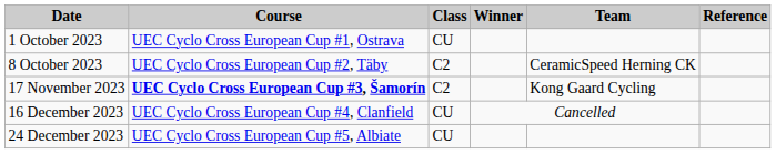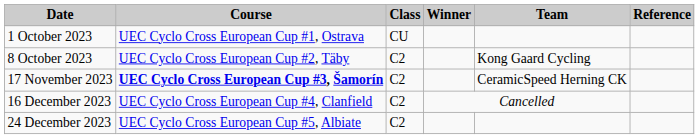8 October 2023 | Team: CeramicSpeed Herning CK -> Kong Gaard Cycling
17 November 2023 | Team: Kong Gaard Cycling -> CeramicSpeed Herning CK
16 December 2023 | Class: CU -> C2
24 December 2023 | Class: CU -> C2
